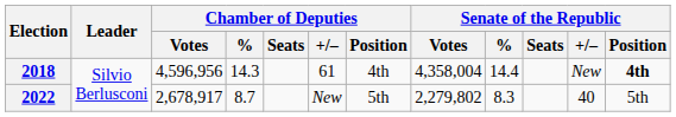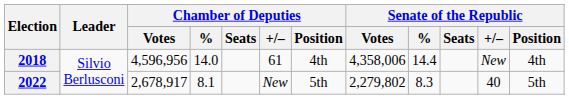2018 | Chamber of Deputies / %: 14.3 -> 14.0
2018 | Senate of the Republic / Votes: 4,358,004 -> 4,358,006
2018 | Senate of the Republic / Position: bold -> normal
2022 | Chamber of Deputies / %: 8.7 -> 8.1
